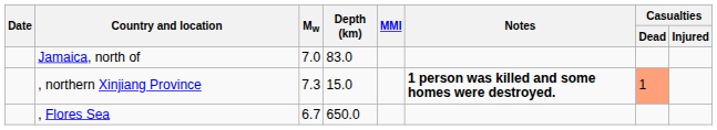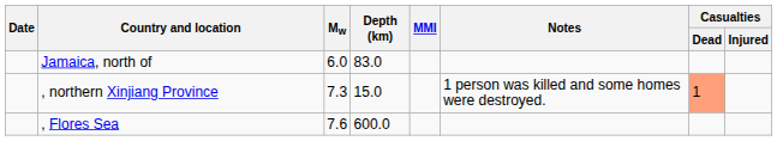Jamaica, north of | Mw: 7.0 -> 6.0
, northern Xinjiang Province | Notes: bold -> normal
, Flores Sea | Mw: 6.7 -> 7.6
, Flores Sea | Depth (km): 650.0 -> 600.0
